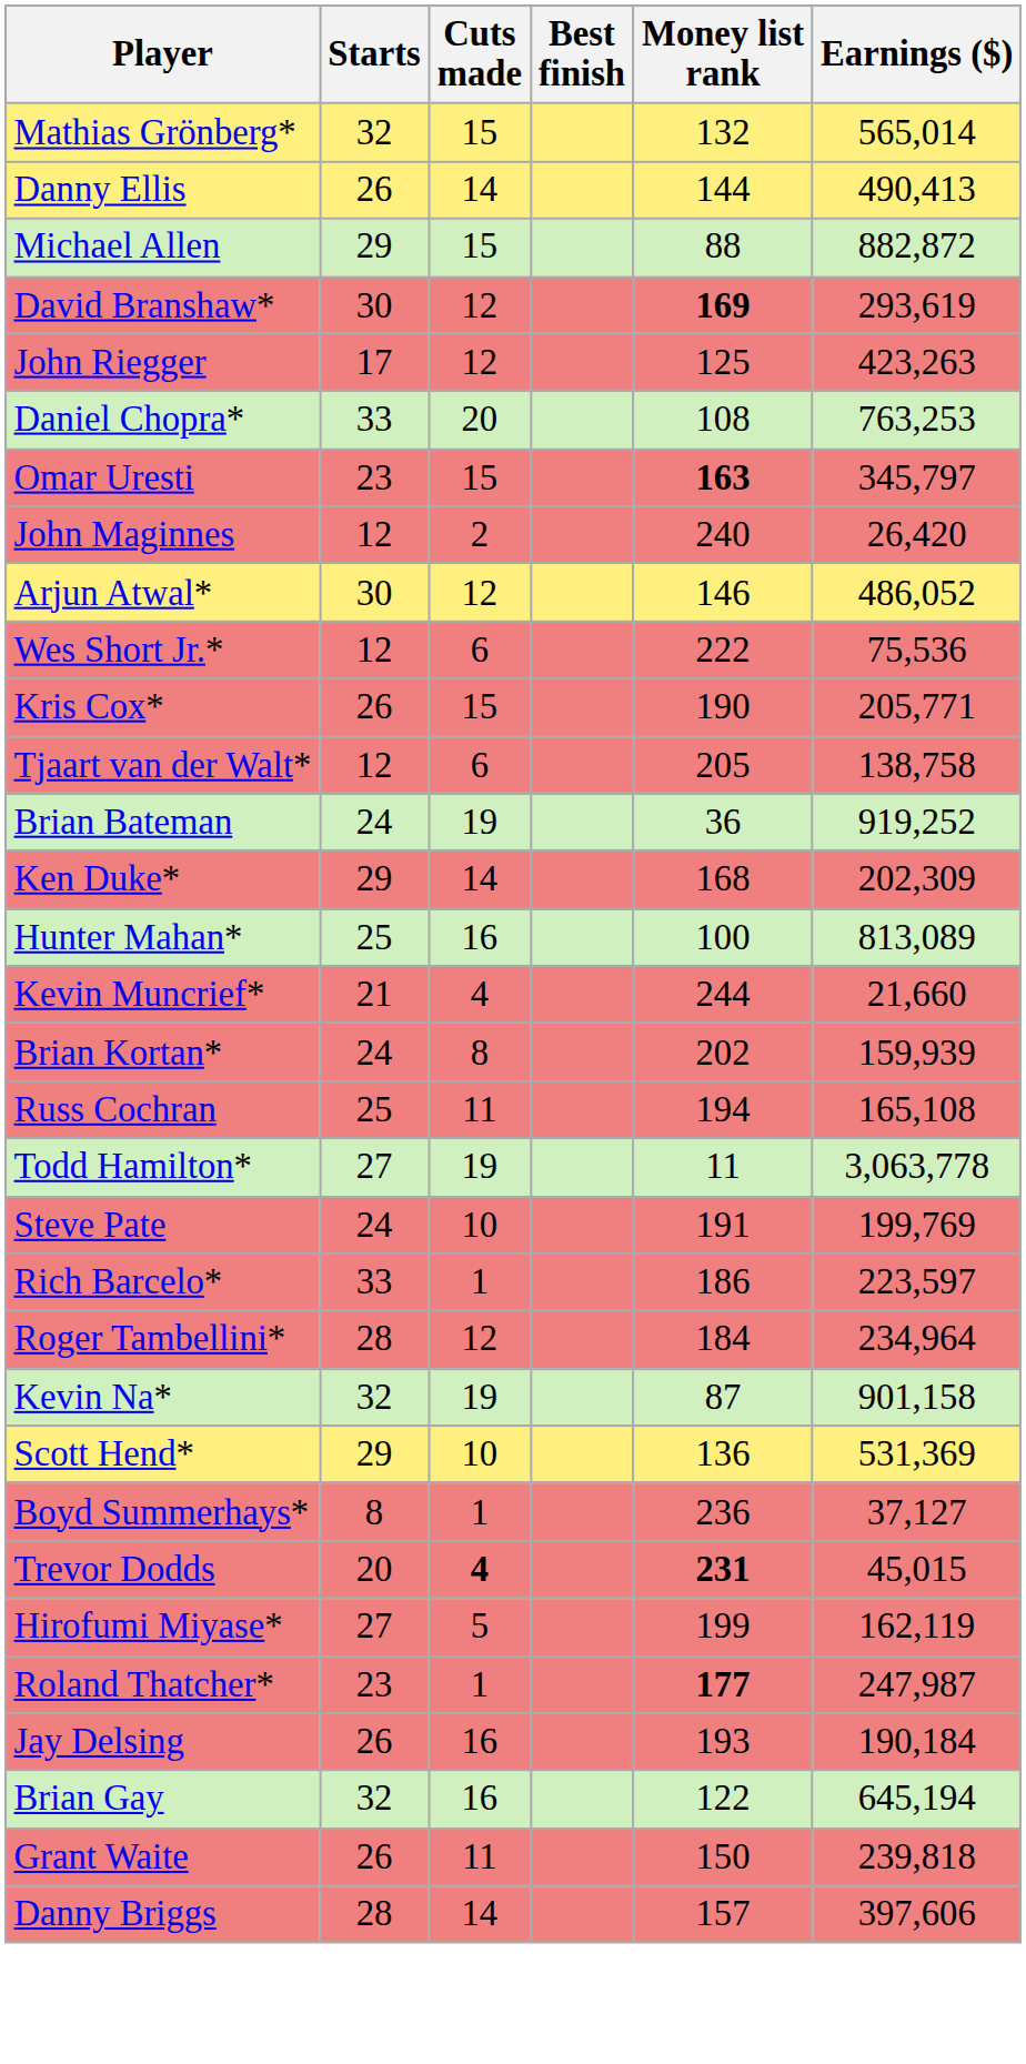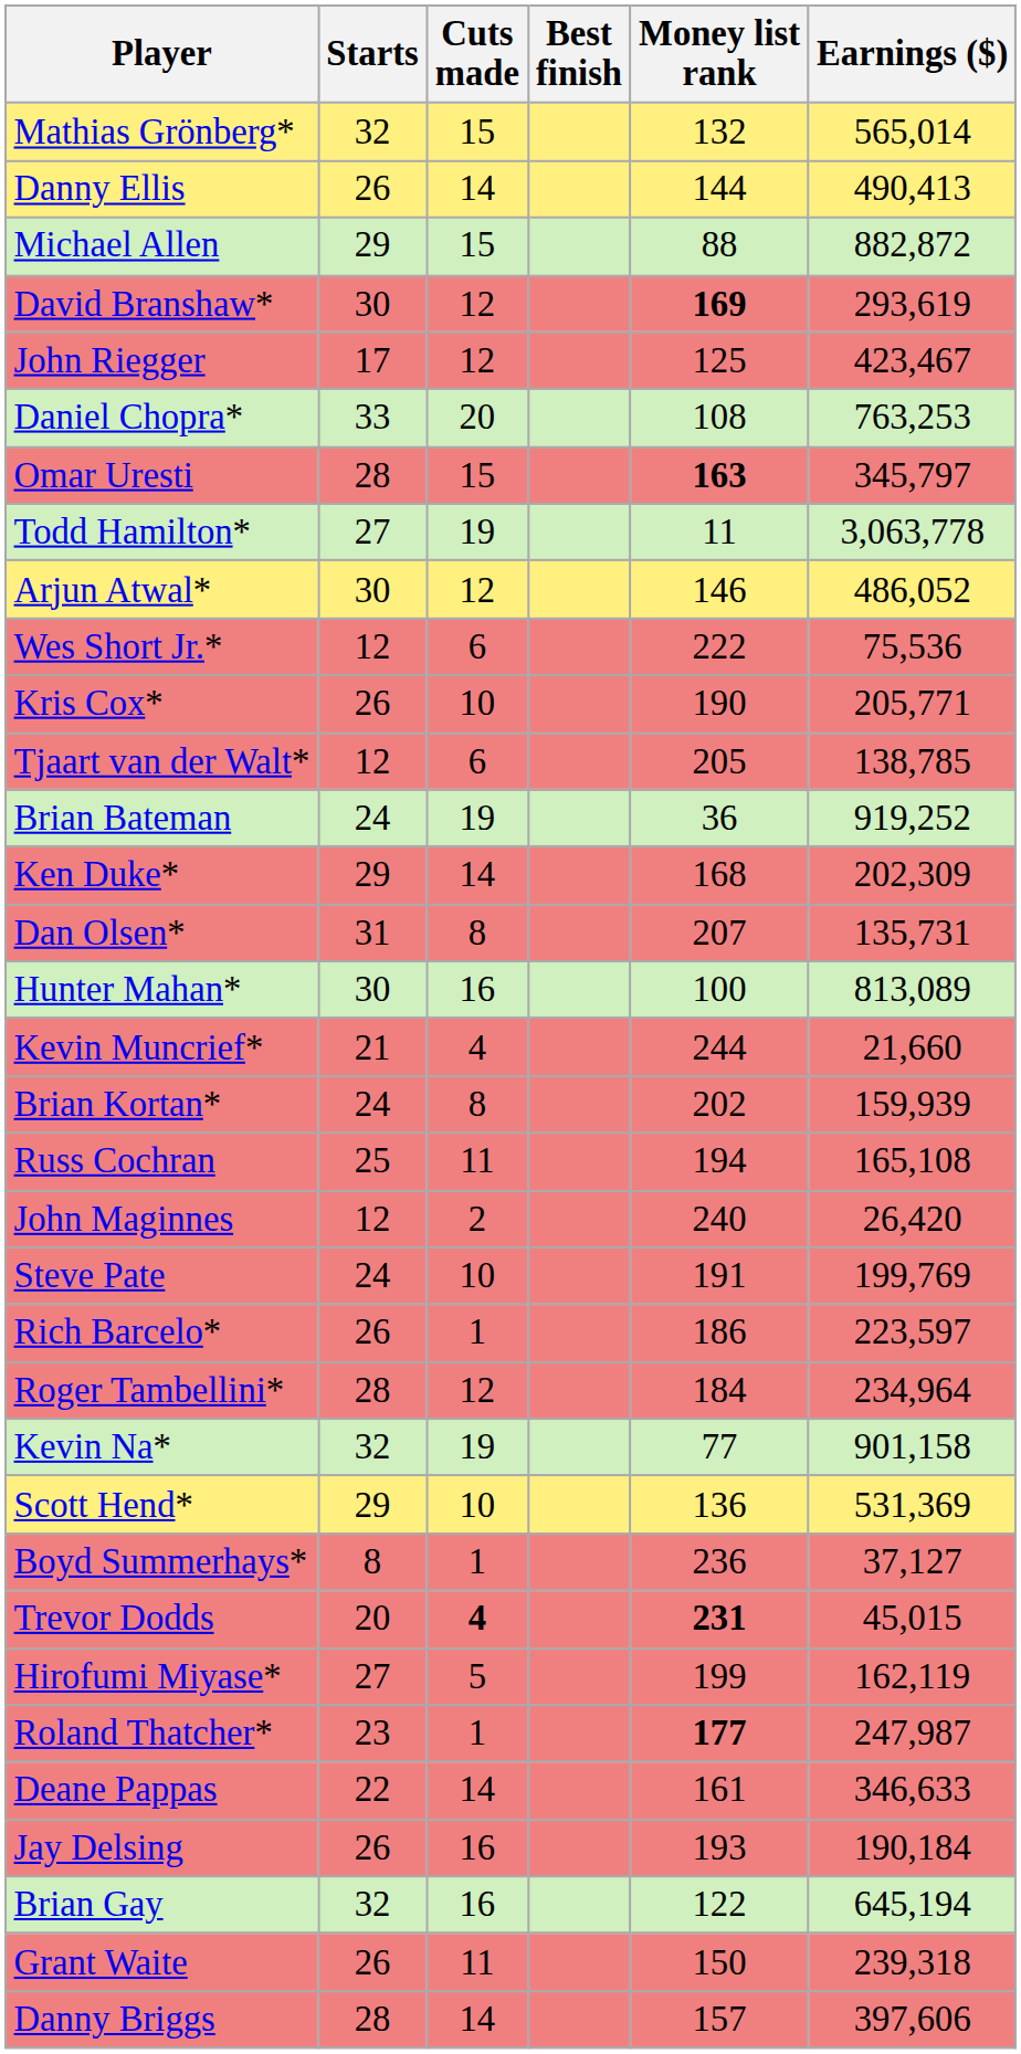John Riegger | Earnings ($): 423,263 -> 423,467
Omar Uresti | Starts: 23 -> 28
rows swapped: John Maginnes <-> Todd Hamilton*
Kris Cox* | Cuts made: 15 -> 10
Tjaart van der Walt* | Earnings ($): 138,758 -> 138,785
+ row: Dan Olsen* | 31 | 8 | 207 | 135,731
Hunter Mahan* | Starts: 25 -> 30
Rich Barcelo* | Starts: 33 -> 26
Kevin Na* | Money list rank: 87 -> 77
+ row: Deane Pappas | 22 | 14 | 161 | 346,633
Grant Waite | Earnings ($): 239,818 -> 239,318
